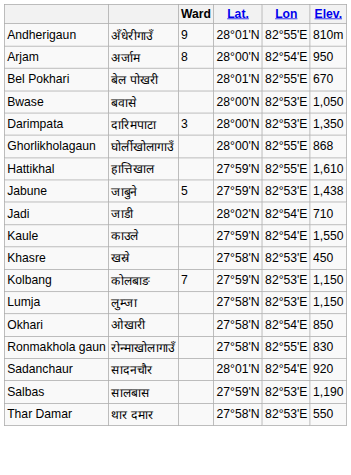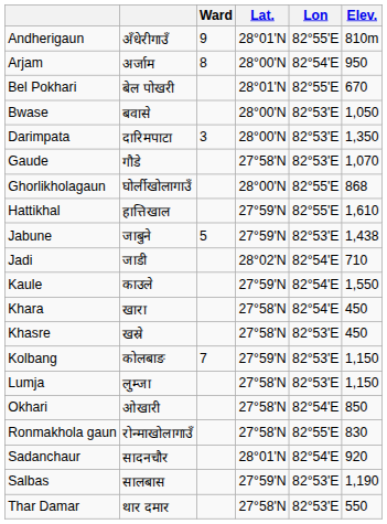+ row: Gaude | गौडे | 27°58'N | 82°53'E | 1,070
+ row: Khara | खारा | 27°58'N | 82°54'E | 450
